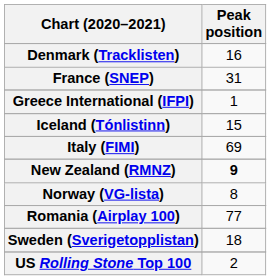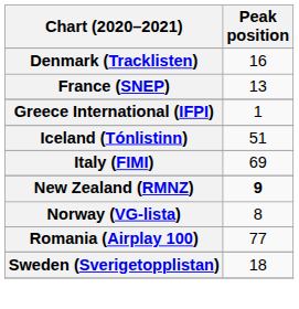France (SNEP) | Peak position: 31 -> 13
Iceland (Tónlistinn) | Peak position: 15 -> 51
- row: US Rolling Stone Top 100 | 2
